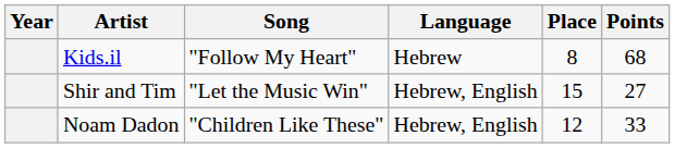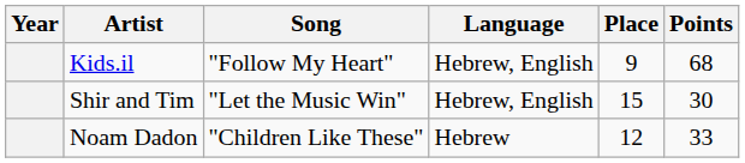Kids.il | Language: Hebrew -> Hebrew, English
Kids.il | Place: 8 -> 9
Shir and Tim | Points: 27 -> 30
Noam Dadon | Language: Hebrew, English -> Hebrew
